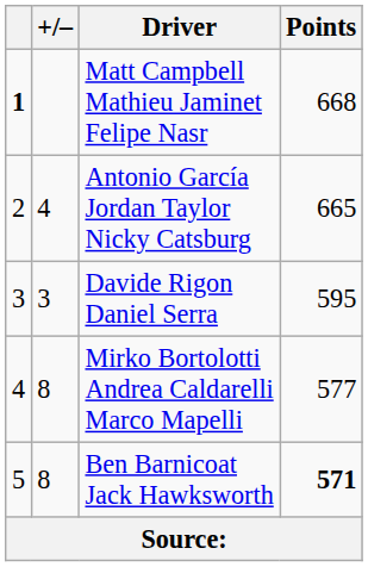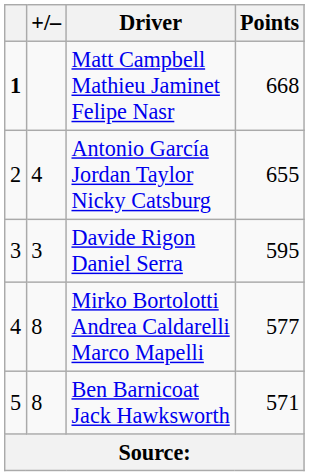Antonio García Jordan Taylor Nicky Catsburg | Points: 665 -> 655
Ben Barnicoat Jack Hawksworth | Points: bold -> normal
